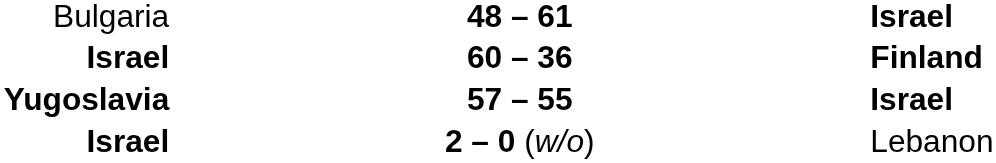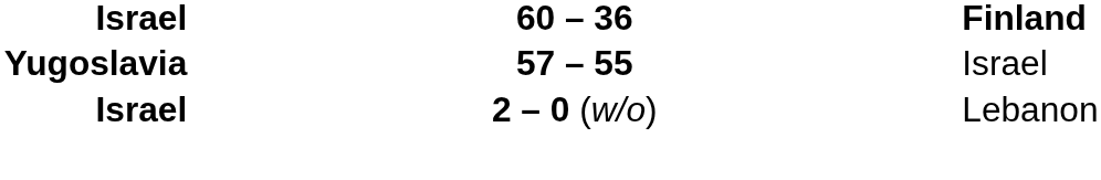- row: Bulgaria | 48 – 61 | Israel
57 – 55 | column 3: bold -> normal
